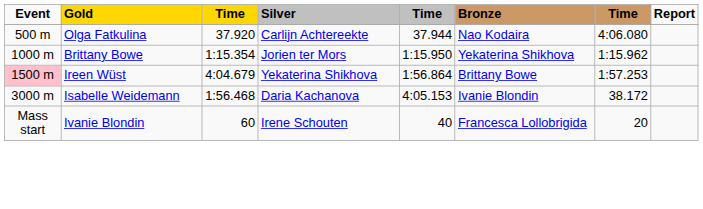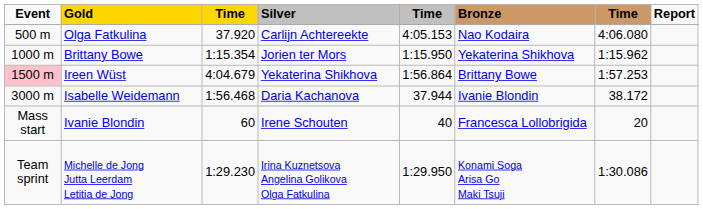Olga Fatkulina | column 5: 37.944 -> 4:05.153
Isabelle Weidemann | column 5: 4:05.153 -> 37.944
+ row: Team sprint | Michelle de Jong Jutta Leerdam Letitia de Jong | 1:29.230 | Irina Kuznetsova Angelina Golikova Olga Fatkulina | 1:29.950 | Konami Soga Arisa Go Maki Tsuji | 1:30.086
